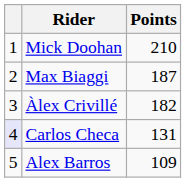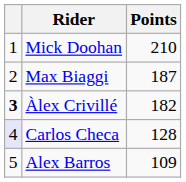Àlex Crivillé | column 1: normal -> bold
Carlos Checa | Points: 131 -> 128
